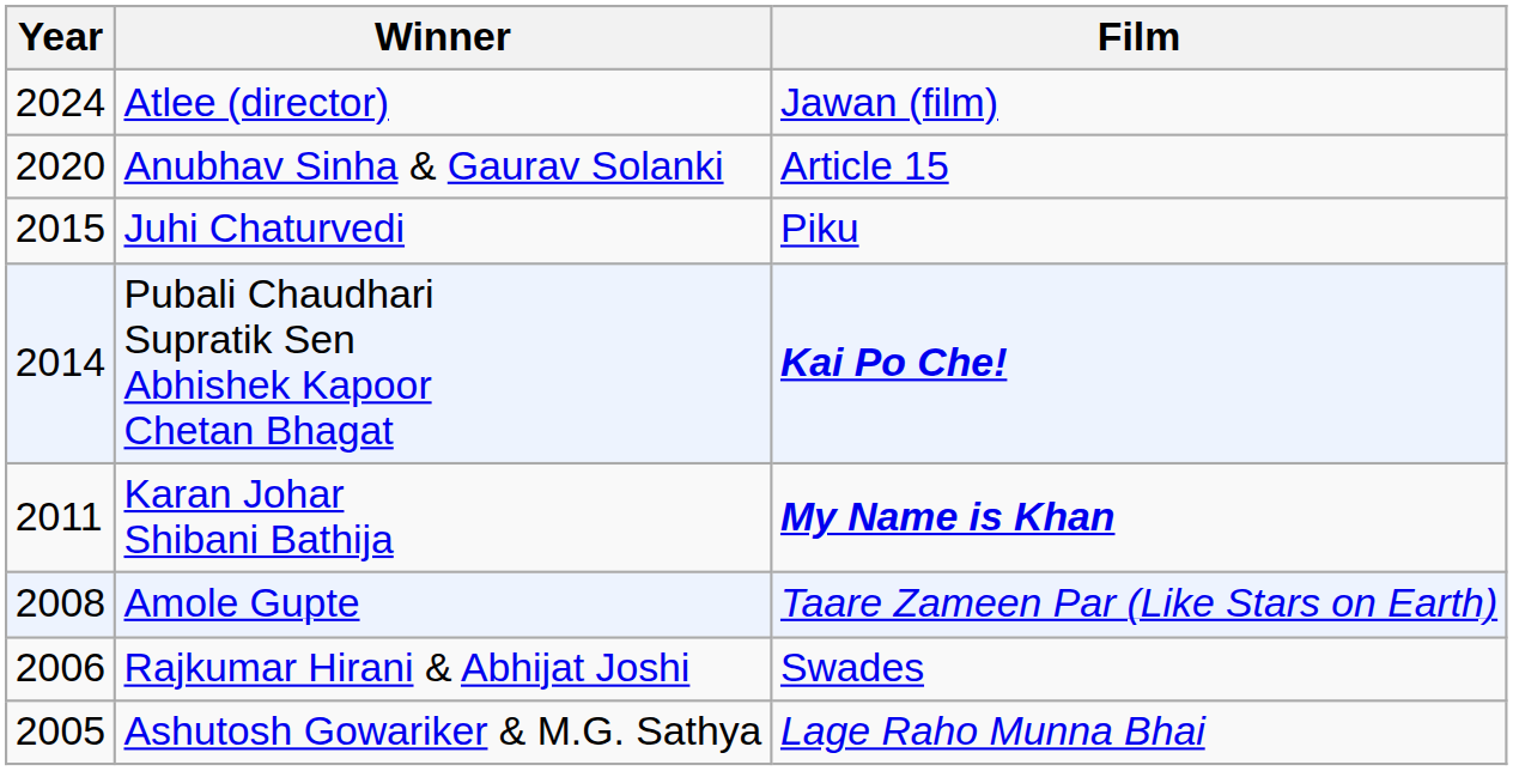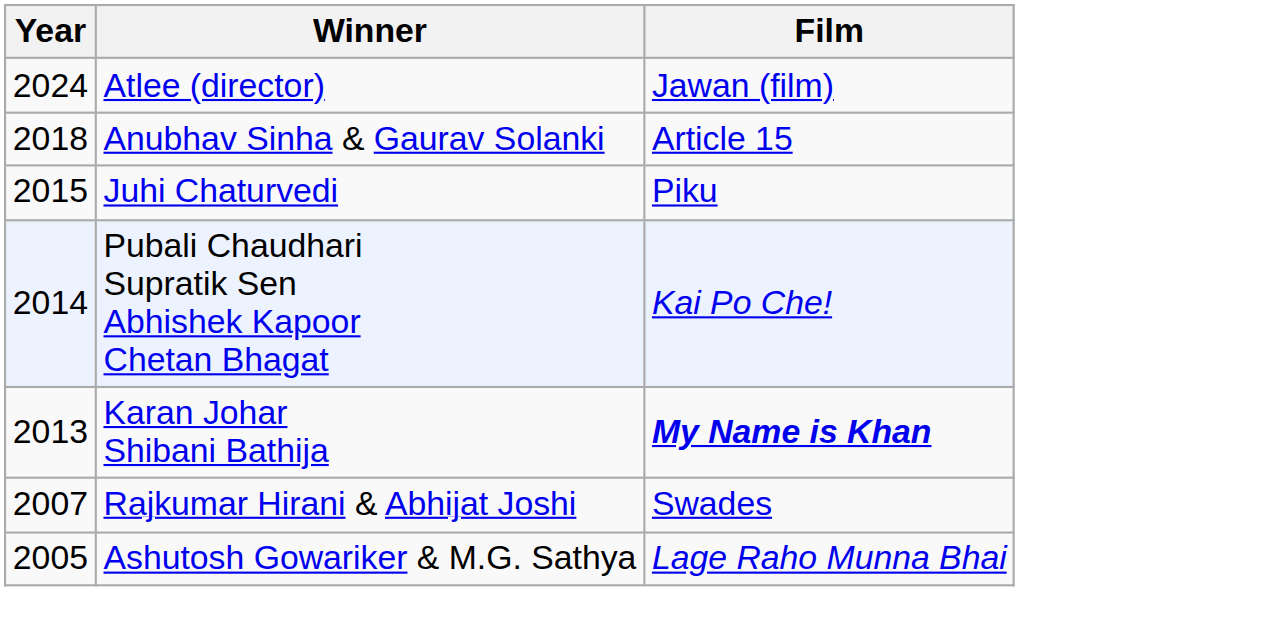Anubhav Sinha & Gaurav Solanki | Year: 2020 -> 2018
Pubali Chaudhari Supratik Sen Abhishek Kapoor Chetan Bhagat | Film: bold -> normal
Karan Johar Shibani Bathija | Year: 2011 -> 2013
- row: 2008 | Amole Gupte | Taare Zameen Par (Like Stars on Earth)
Rajkumar Hirani & Abhijat Joshi | Year: 2006 -> 2007
